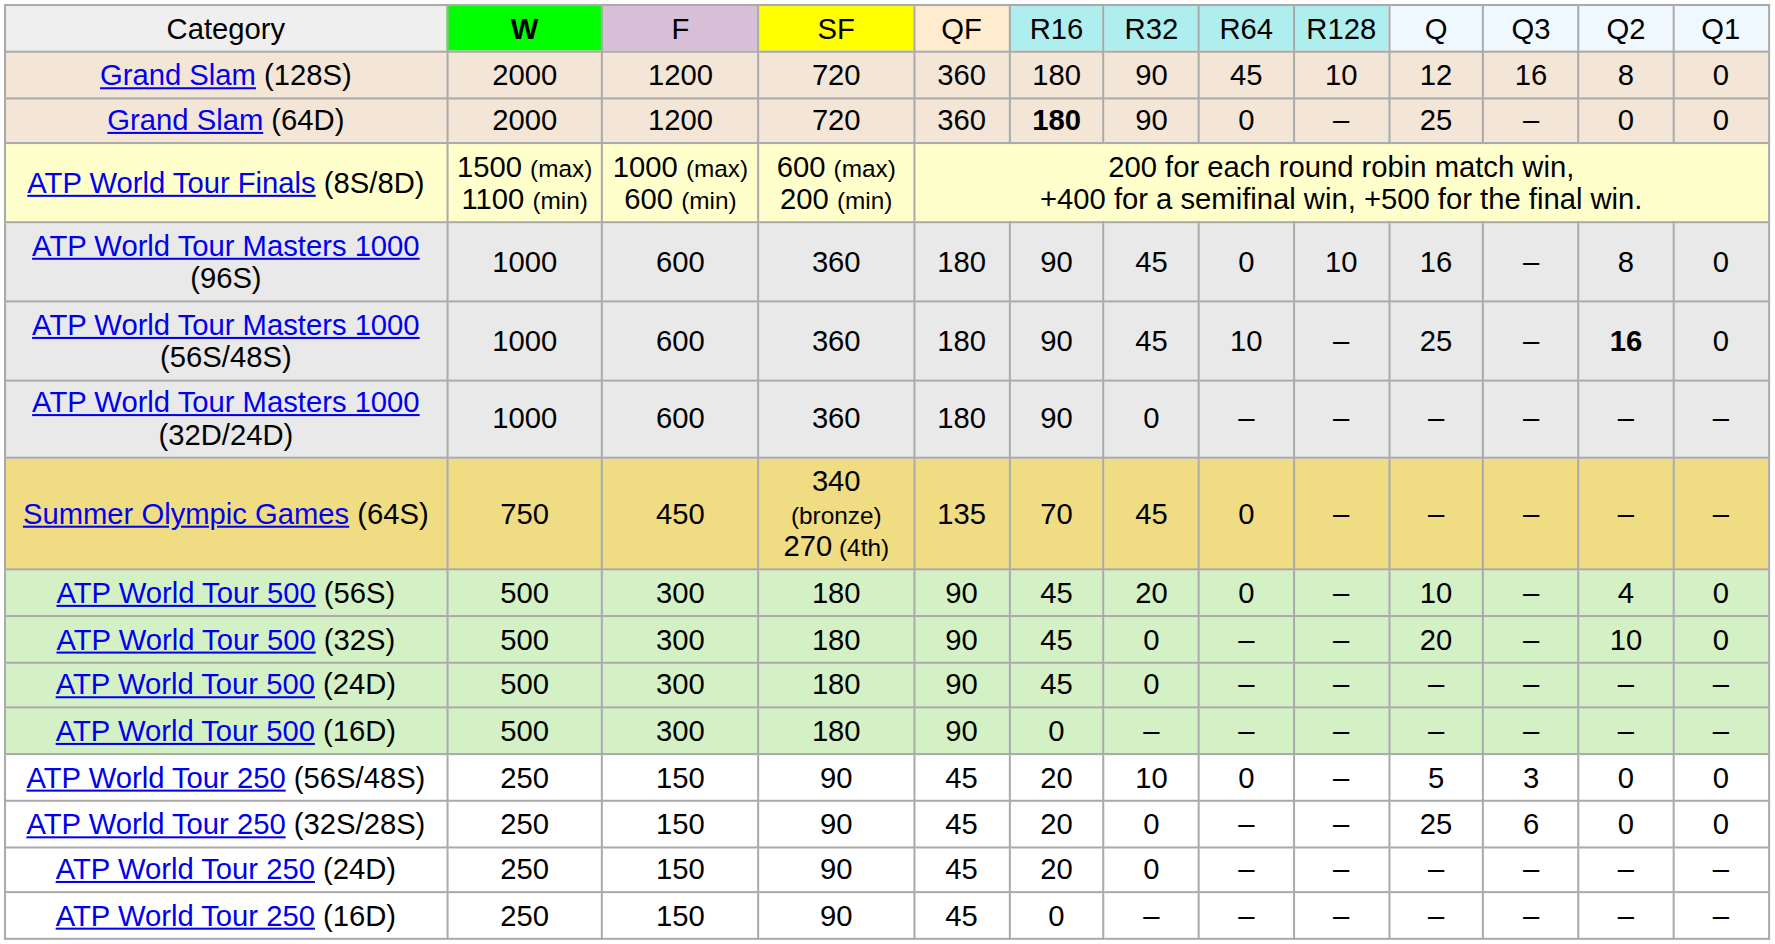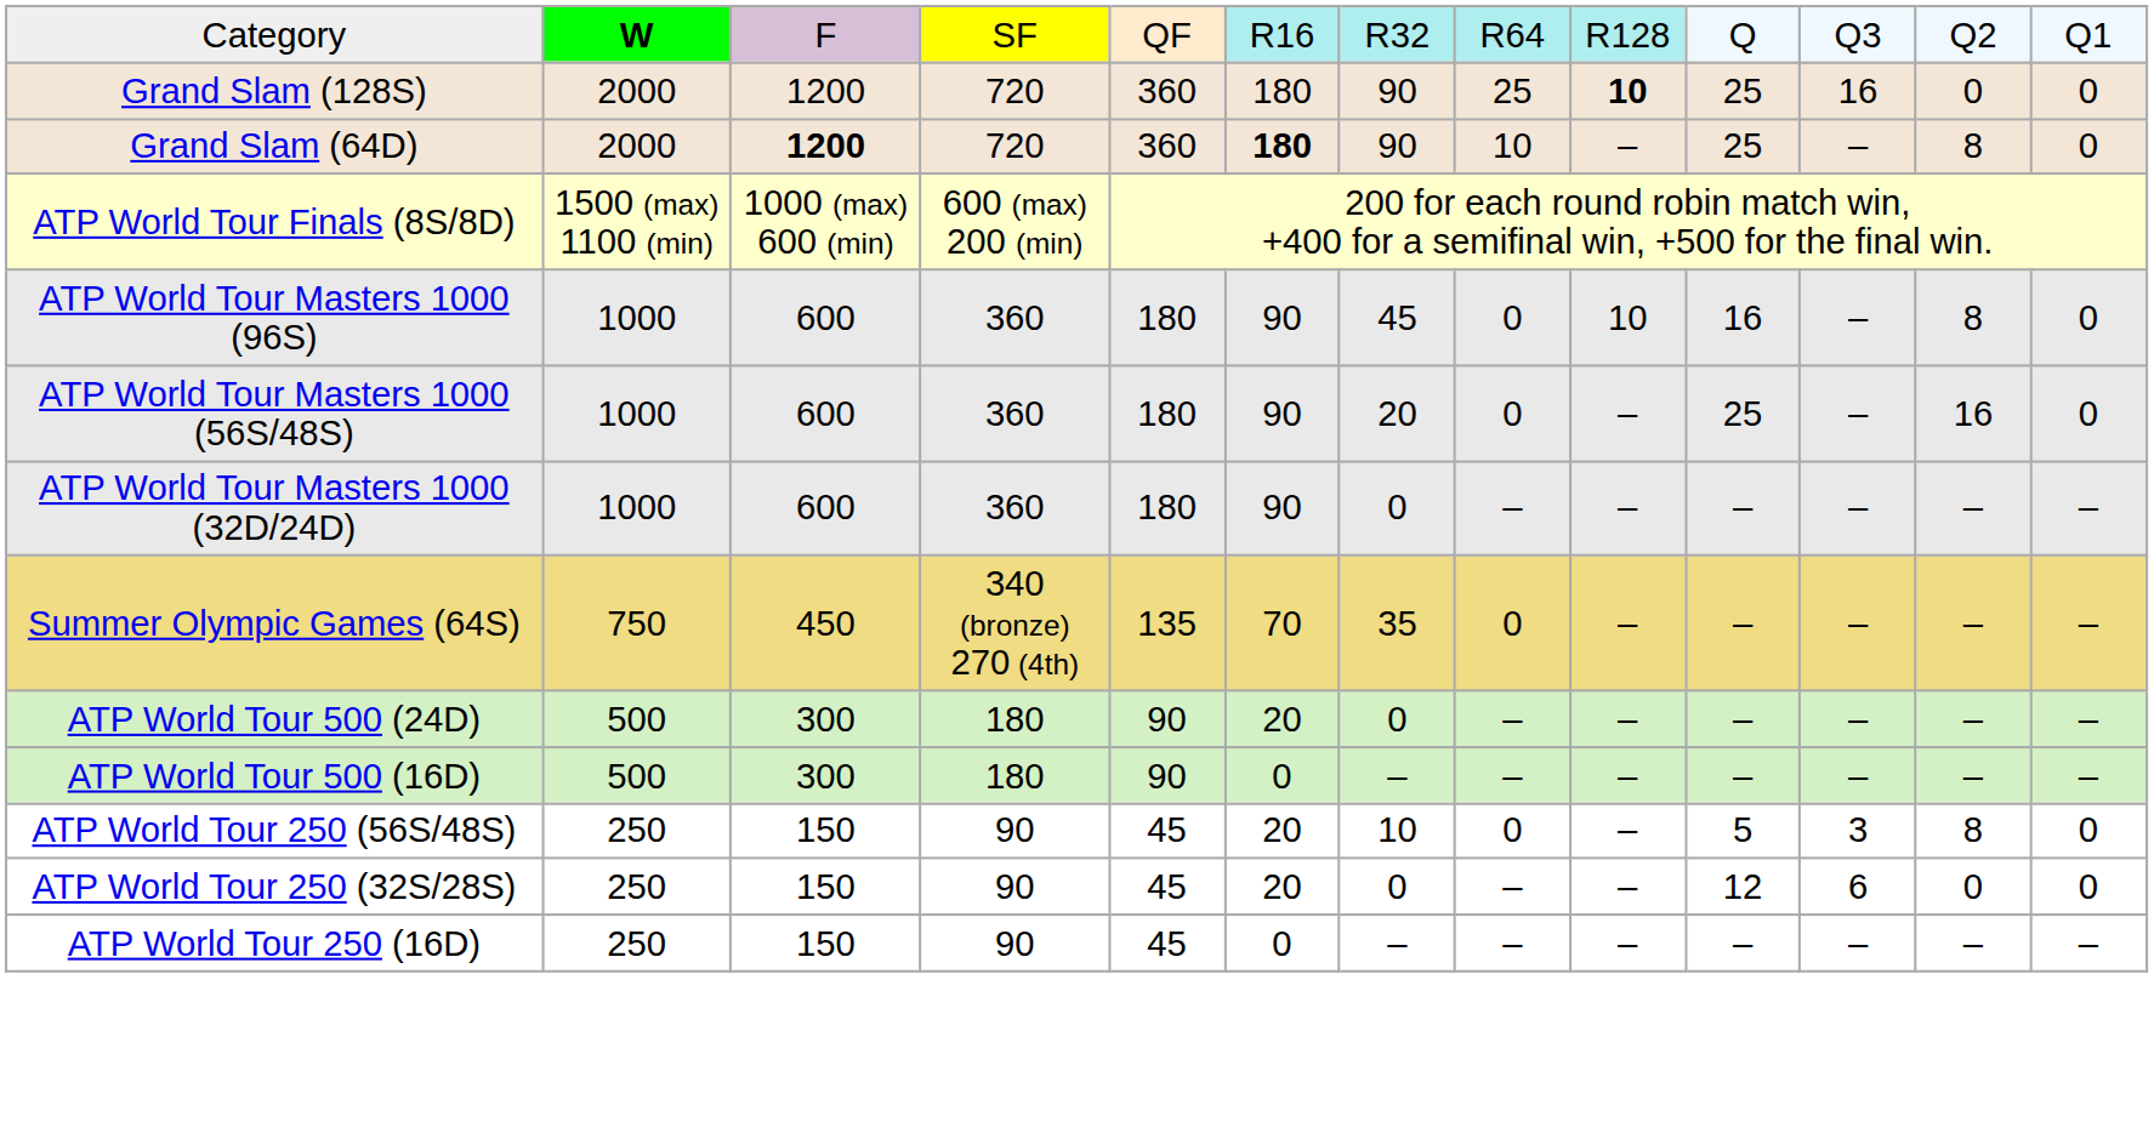Grand Slam (128S) | column 8: 45 -> 25
Grand Slam (128S) | column 9: normal -> bold
Grand Slam (128S) | column 10: 12 -> 25
Grand Slam (128S) | column 12: 8 -> 0
Grand Slam (64D) | column 3: normal -> bold
Grand Slam (64D) | column 8: 0 -> 10
Grand Slam (64D) | column 12: 0 -> 8
ATP World Tour Masters 1000 (56S/48S) | column 7: 45 -> 20
ATP World Tour Masters 1000 (56S/48S) | column 8: 10 -> 0
ATP World Tour Masters 1000 (56S/48S) | column 12: bold -> normal
Summer Olympic Games (64S) | column 7: 45 -> 35
- row: ATP World Tour 500 (56S) | 500 | 300 | 180 | 90 | 45 | 20 | 0 | – | 10 | – | 4 | 0
- row: ATP World Tour 500 (32S) | 500 | 300 | 180 | 90 | 45 | 0 | – | – | 20 | – | 10 | 0
ATP World Tour 500 (24D) | column 6: 45 -> 20
ATP World Tour 250 (56S/48S) | column 12: 0 -> 8
ATP World Tour 250 (32S/28S) | column 10: 25 -> 12
- row: ATP World Tour 250 (24D) | 250 | 150 | 90 | 45 | 20 | 0 | – | – | – | – | – | –
